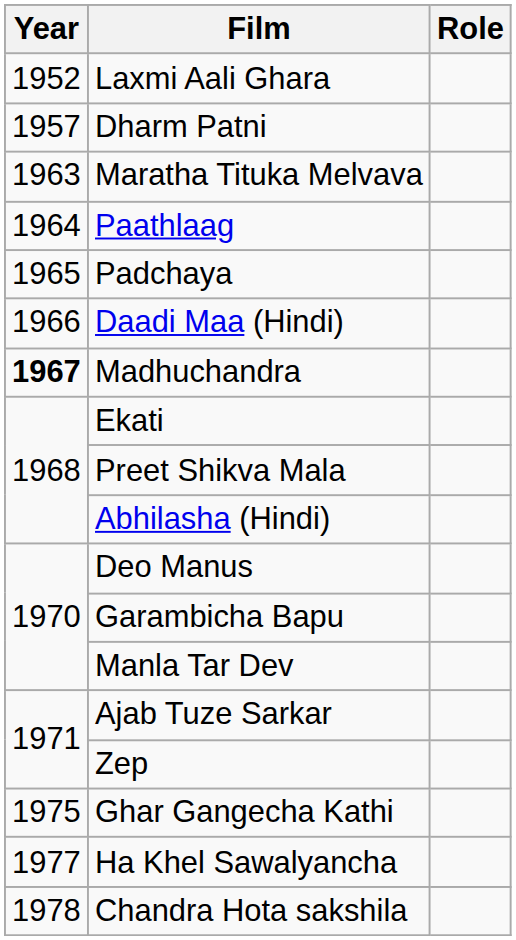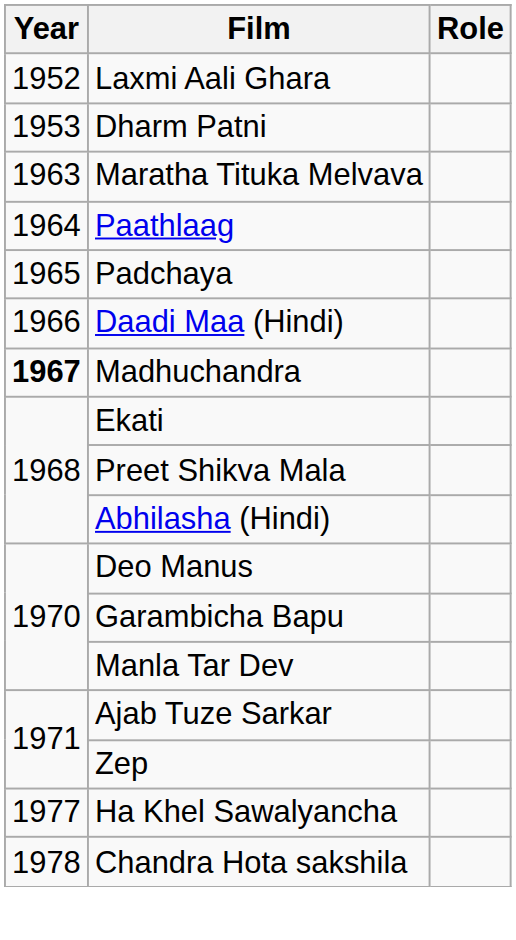Dharm Patni | Year: 1957 -> 1953
- row: 1975 | Ghar Gangecha Kathi
